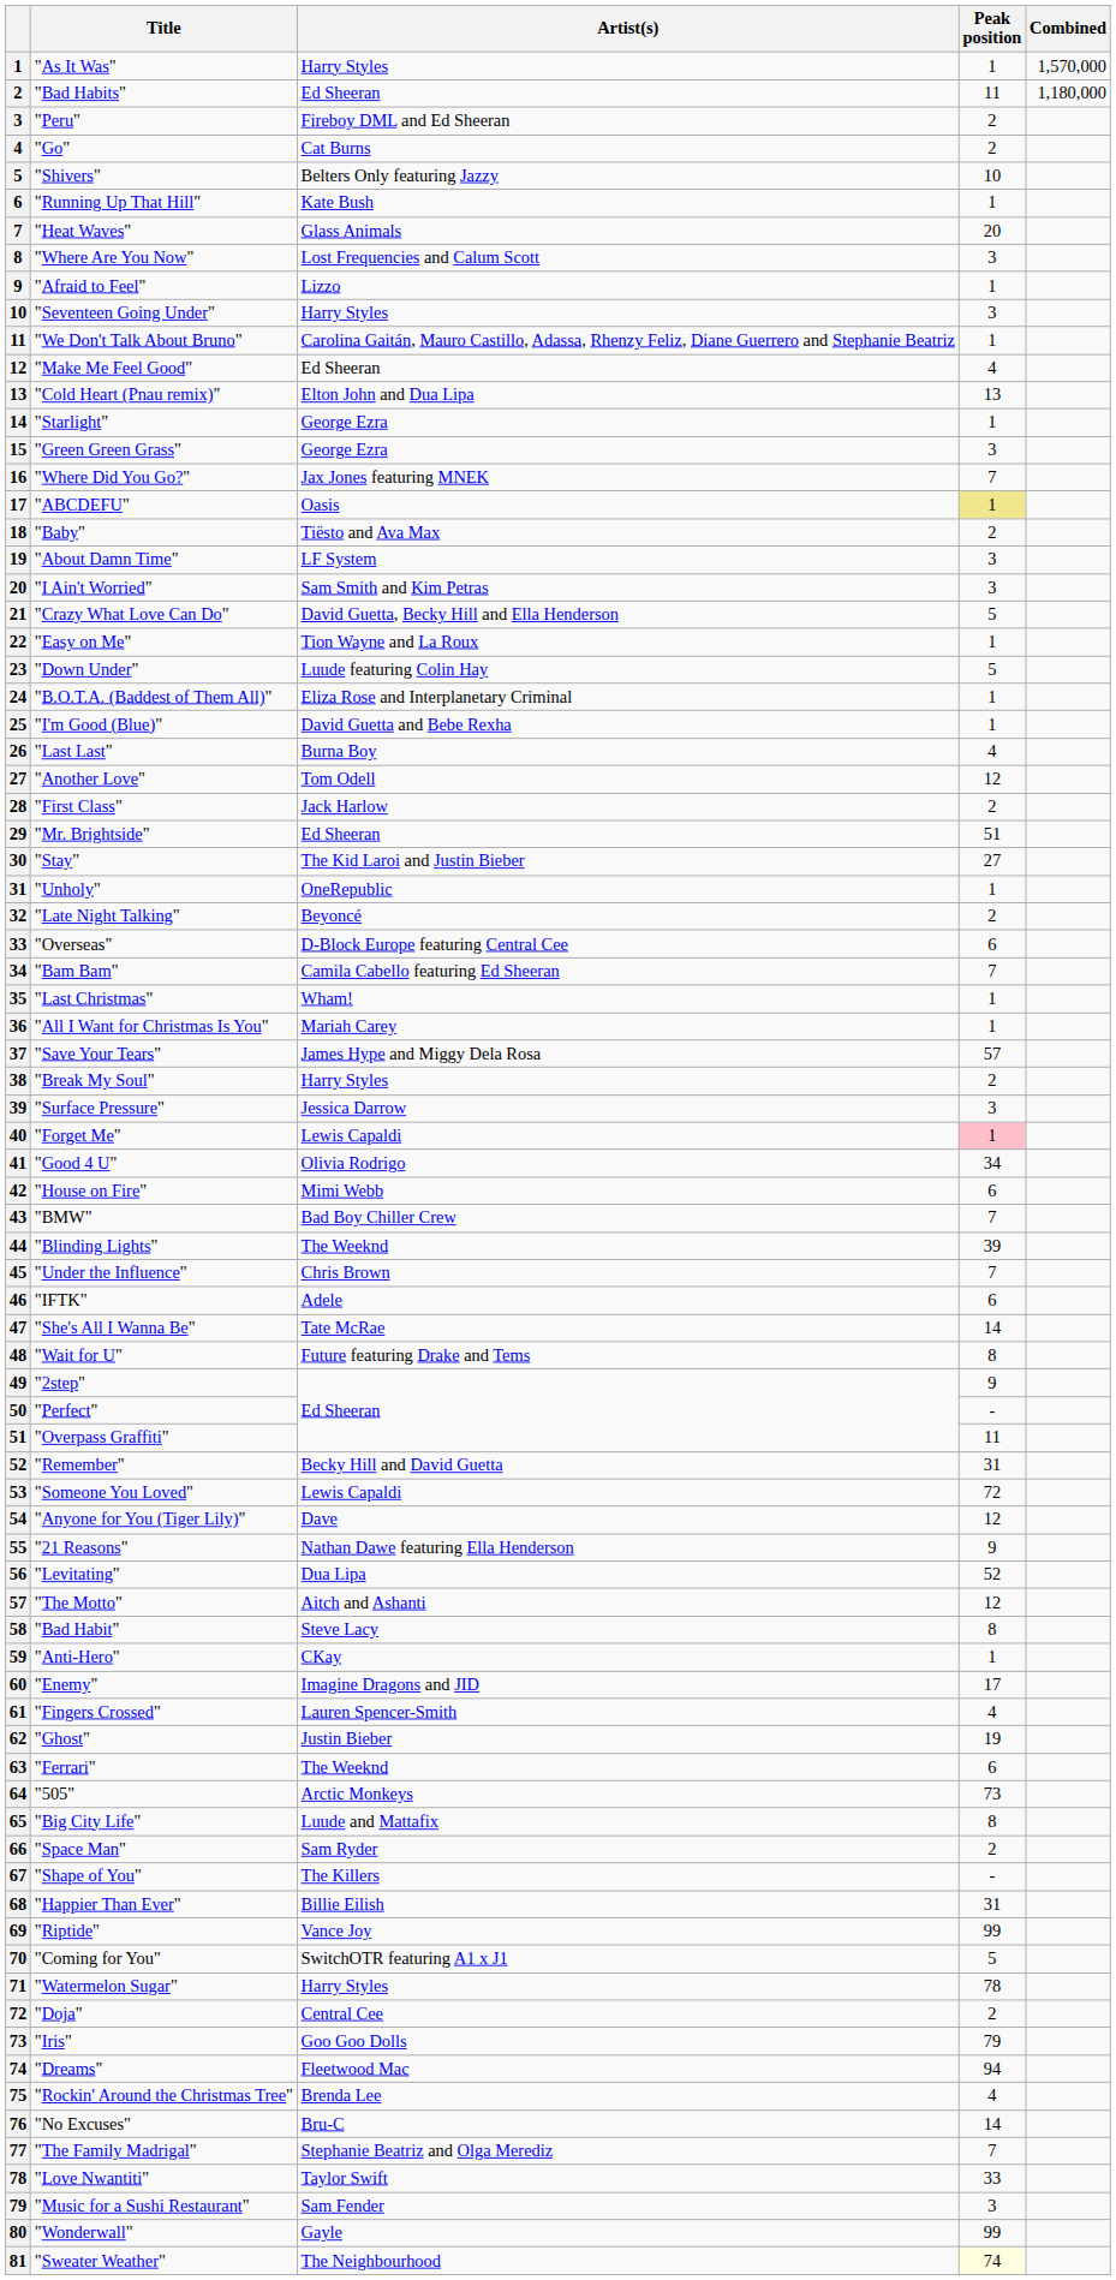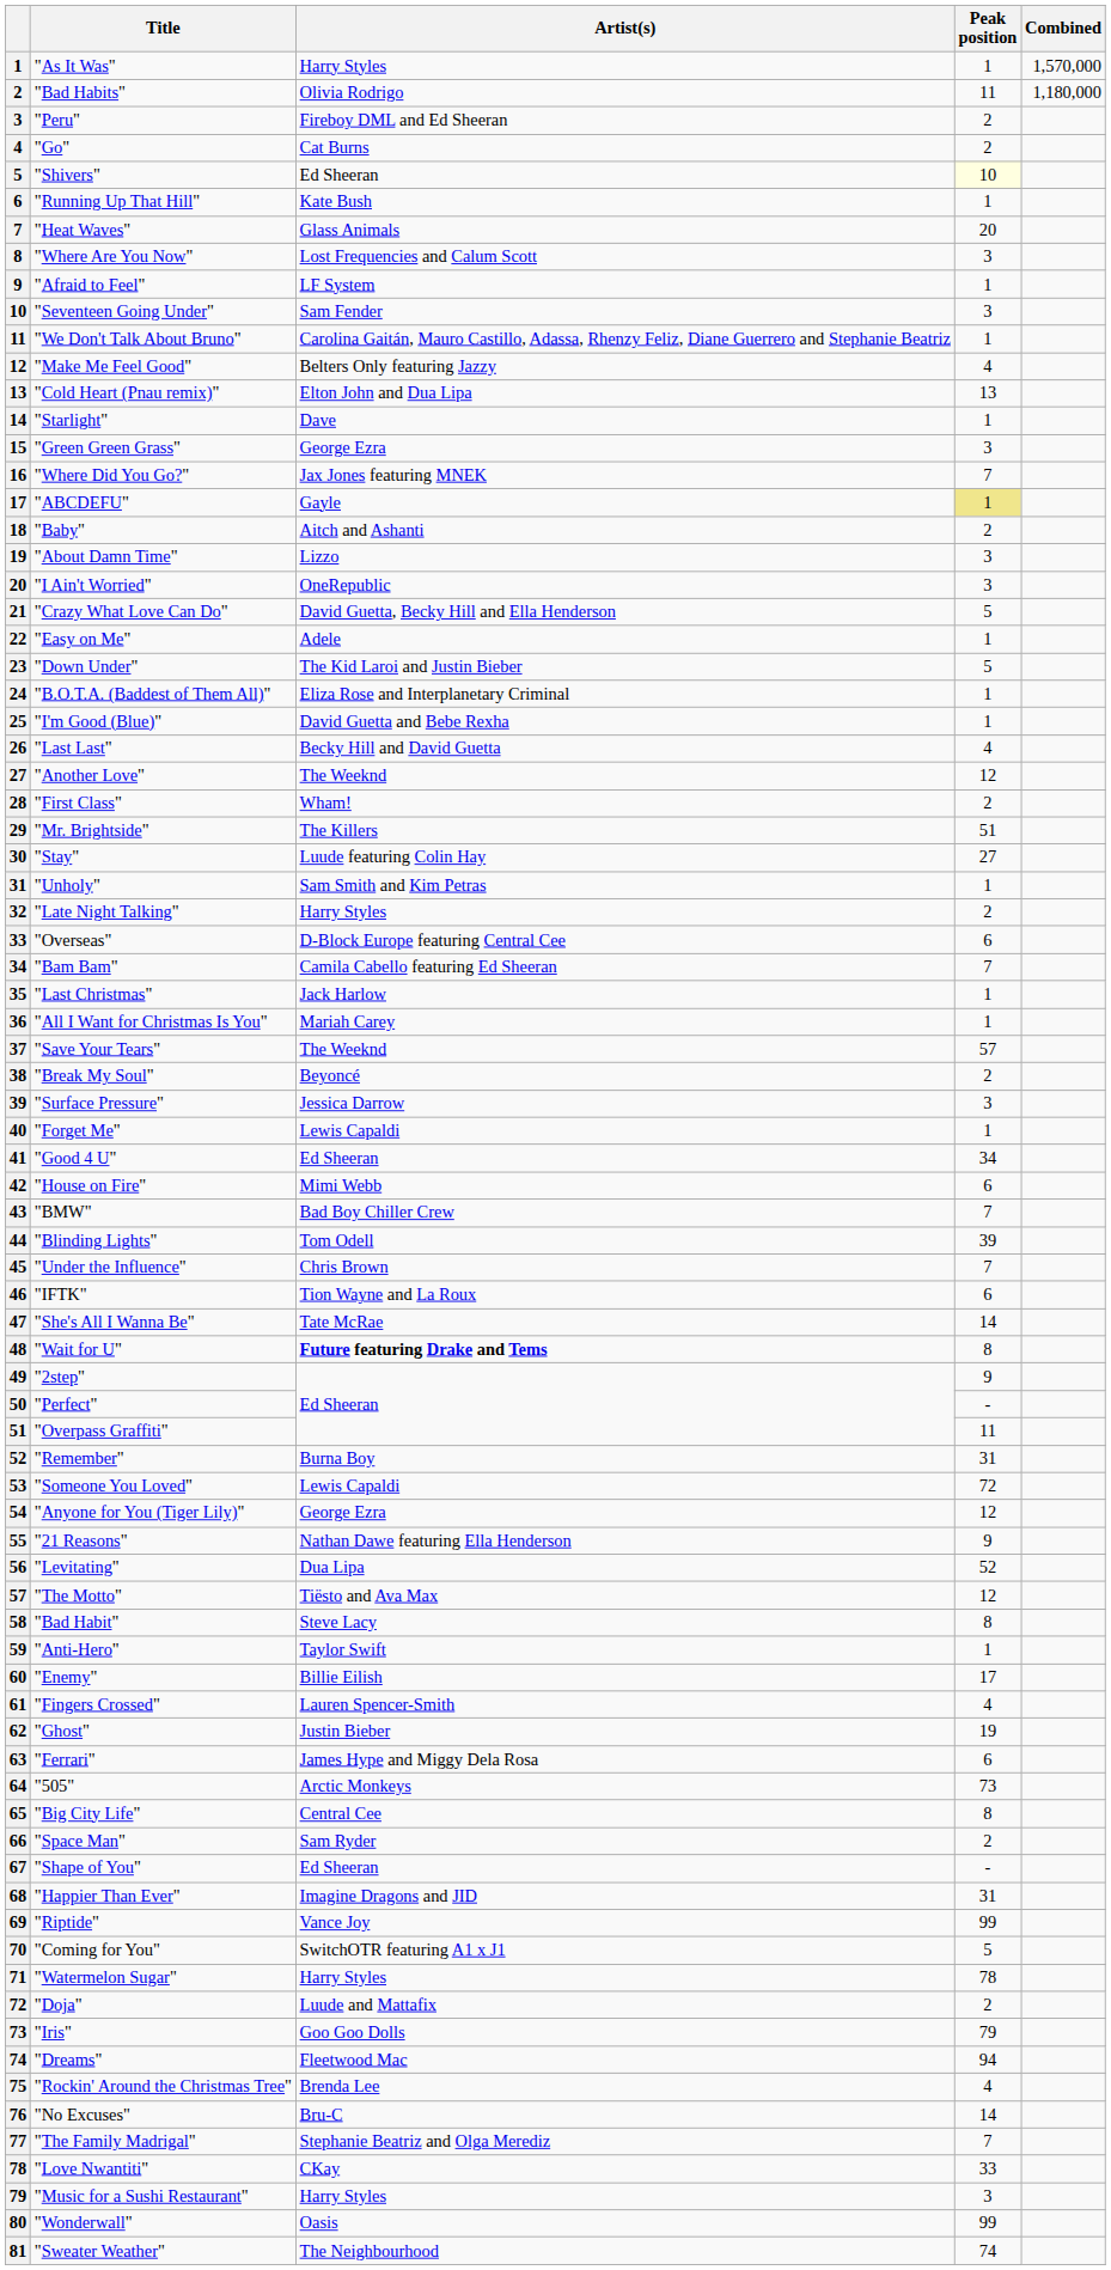"Bad Habits" | Artist(s): Ed Sheeran -> Olivia Rodrigo
"Shivers" | Artist(s): Belters Only featuring Jazzy -> Ed Sheeran
"Shivers" | Peak position: no background -> lightyellow background
"Afraid to Feel" | Artist(s): Lizzo -> LF System
"Seventeen Going Under" | Artist(s): Harry Styles -> Sam Fender
"Make Me Feel Good" | Artist(s): Ed Sheeran -> Belters Only featuring Jazzy
"Starlight" | Artist(s): George Ezra -> Dave
"ABCDEFU" | Artist(s): Oasis -> Gayle
"Baby" | Artist(s): Tiësto and Ava Max -> Aitch and Ashanti
"About Damn Time" | Artist(s): LF System -> Lizzo
"I Ain't Worried" | Artist(s): Sam Smith and Kim Petras -> OneRepublic
"Easy on Me" | Artist(s): Tion Wayne and La Roux -> Adele
"Down Under" | Artist(s): Luude featuring Colin Hay -> The Kid Laroi and Justin Bieber
"Last Last" | Artist(s): Burna Boy -> Becky Hill and David Guetta
"Another Love" | Artist(s): Tom Odell -> The Weeknd
"First Class" | Artist(s): Jack Harlow -> Wham!
"Mr. Brightside" | Artist(s): Ed Sheeran -> The Killers
"Stay" | Artist(s): The Kid Laroi and Justin Bieber -> Luude featuring Colin Hay
"Unholy" | Artist(s): OneRepublic -> Sam Smith and Kim Petras
"Late Night Talking" | Artist(s): Beyoncé -> Harry Styles
"Last Christmas" | Artist(s): Wham! -> Jack Harlow
"Save Your Tears" | Artist(s): James Hype and Miggy Dela Rosa -> The Weeknd
"Break My Soul" | Artist(s): Harry Styles -> Beyoncé
"Forget Me" | Peak position: pink background -> no background
"Good 4 U" | Artist(s): Olivia Rodrigo -> Ed Sheeran
"Blinding Lights" | Artist(s): The Weeknd -> Tom Odell
"IFTK" | Artist(s): Adele -> Tion Wayne and La Roux
"Wait for U" | Artist(s): normal -> bold
"Remember" | Artist(s): Becky Hill and David Guetta -> Burna Boy
"Anyone for You (Tiger Lily)" | Artist(s): Dave -> George Ezra
"The Motto" | Artist(s): Aitch and Ashanti -> Tiësto and Ava Max
"Anti-Hero" | Artist(s): CKay -> Taylor Swift
"Enemy" | Artist(s): Imagine Dragons and JID -> Billie Eilish
"Ferrari" | Artist(s): The Weeknd -> James Hype and Miggy Dela Rosa
"Big City Life" | Artist(s): Luude and Mattafix -> Central Cee
"Shape of You" | Artist(s): The Killers -> Ed Sheeran
"Happier Than Ever" | Artist(s): Billie Eilish -> Imagine Dragons and JID
"Doja" | Artist(s): Central Cee -> Luude and Mattafix
"Love Nwantiti" | Artist(s): Taylor Swift -> CKay
"Music for a Sushi Restaurant" | Artist(s): Sam Fender -> Harry Styles
"Wonderwall" | Artist(s): Gayle -> Oasis
"Sweater Weather" | Peak position: lightyellow background -> no background
